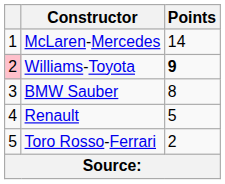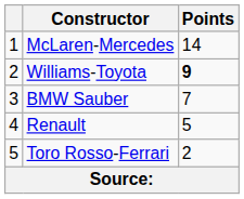Williams-Toyota | column 1: pink background -> no background
BMW Sauber | Points: 8 -> 7
